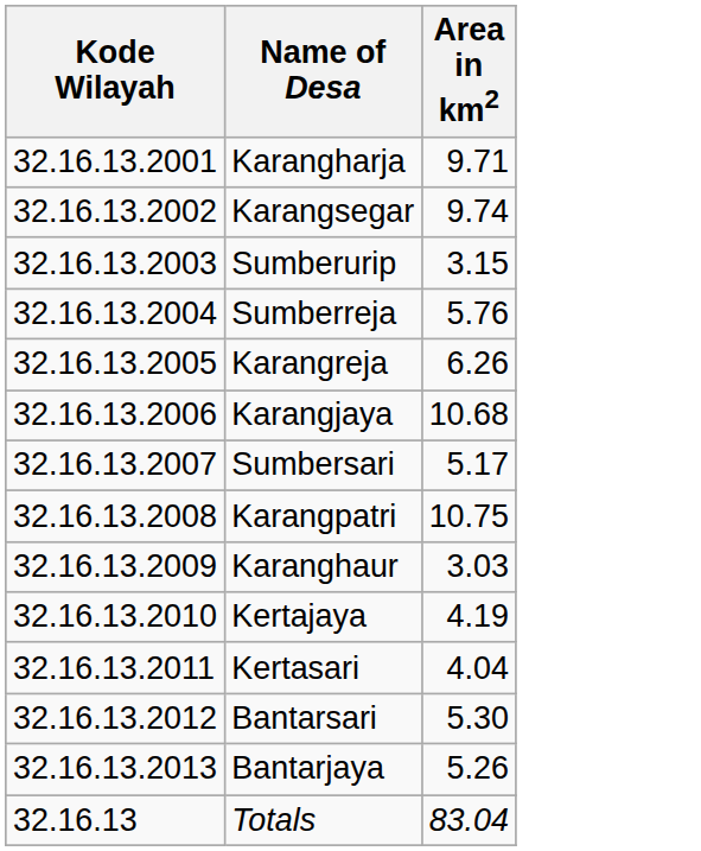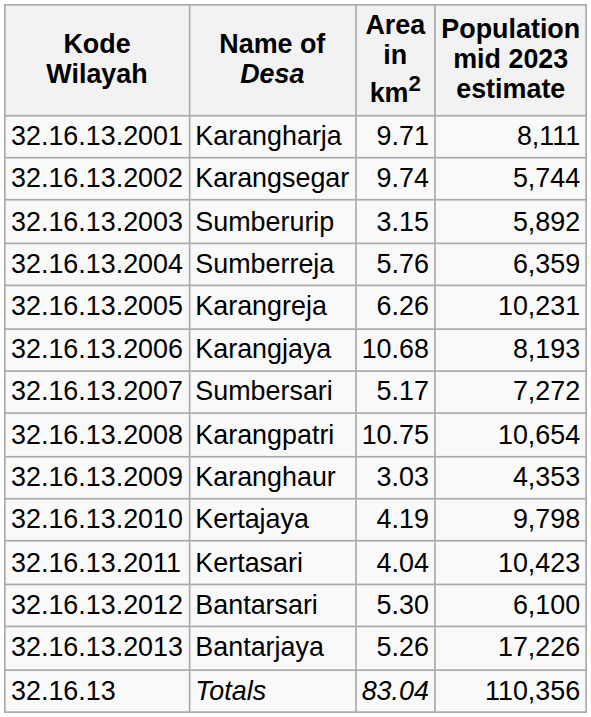+ column: Population mid 2023 estimate | 8,111 | 5,744 | 5,892 | 6,359 | 10,231 | 8,193 | 7,272 | 10,654 | 4,353 | 9,798 | 10,423 | 6,100 | 17,226 | 110,356
